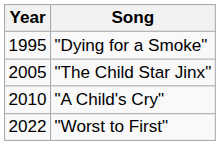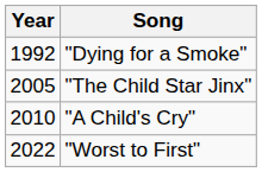"Dying for a Smoke" | Year: 1995 -> 1992
